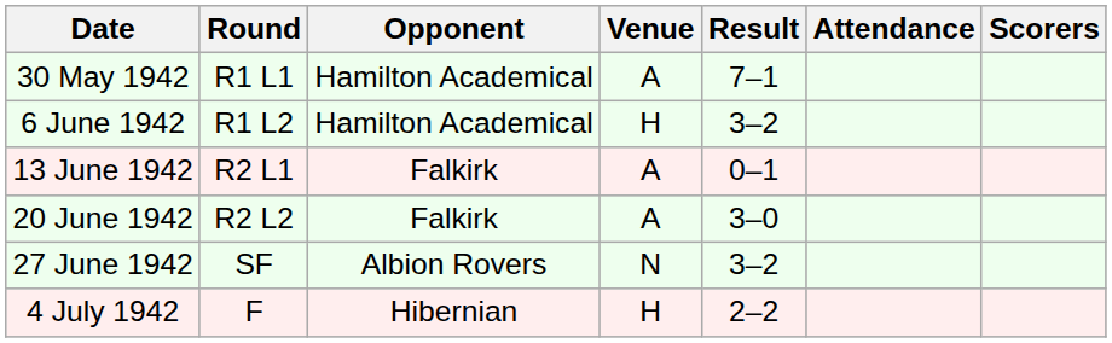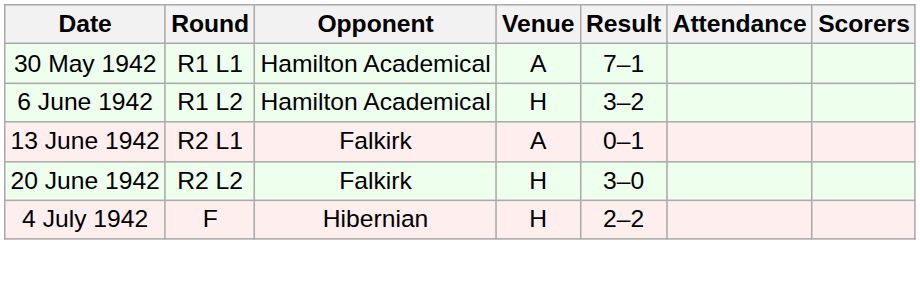20 June 1942 | Venue: A -> H
- row: 27 June 1942 | SF | Albion Rovers | N | 3–2
